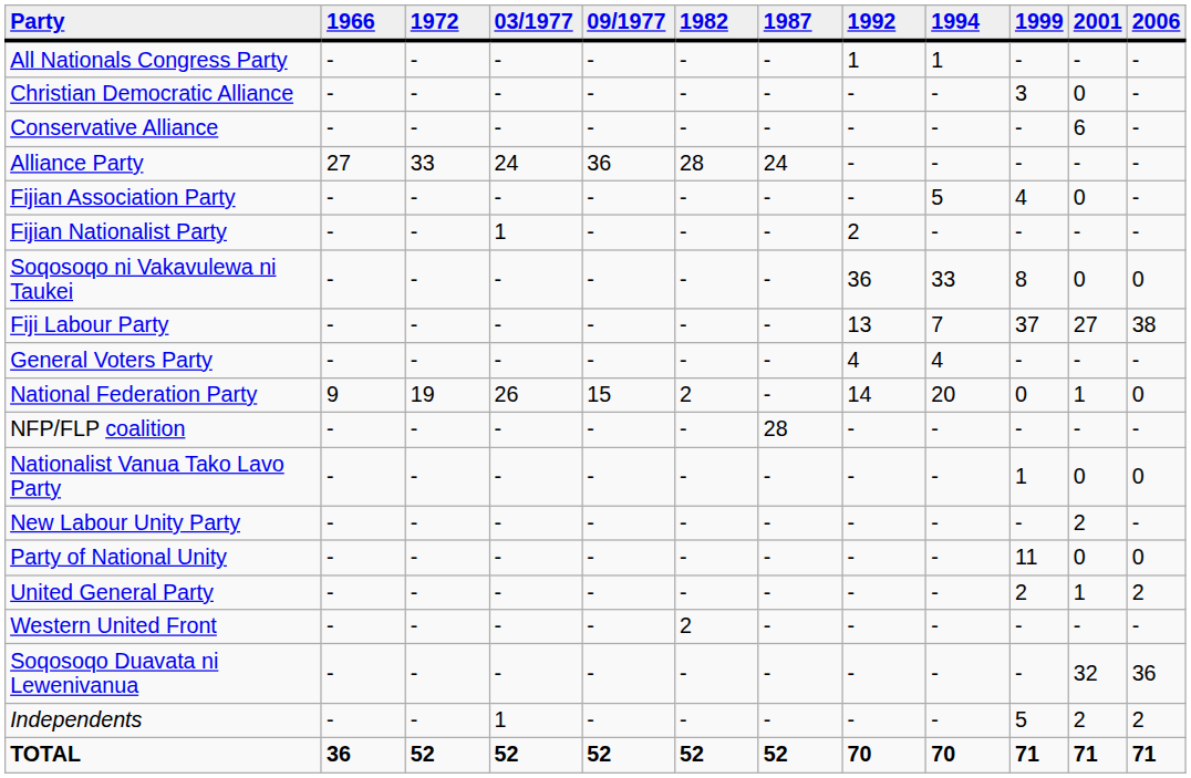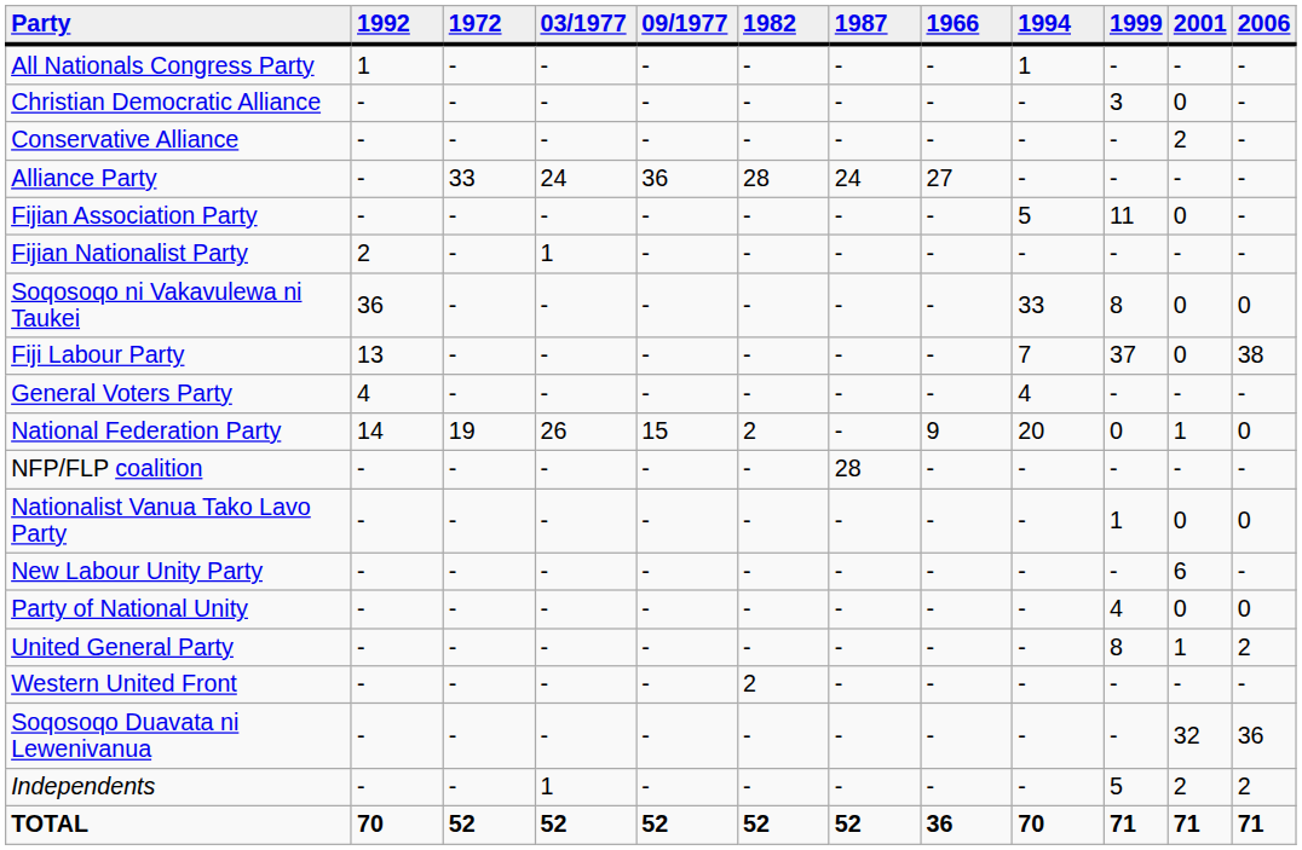columns swapped: 1966 <-> 1992
Conservative Alliance | 2001: 6 -> 2
Fijian Association Party | 1999: 4 -> 11
Fiji Labour Party | 2001: 27 -> 0
New Labour Unity Party | 2001: 2 -> 6
Party of National Unity | 1999: 11 -> 4
United General Party | 1999: 2 -> 8
